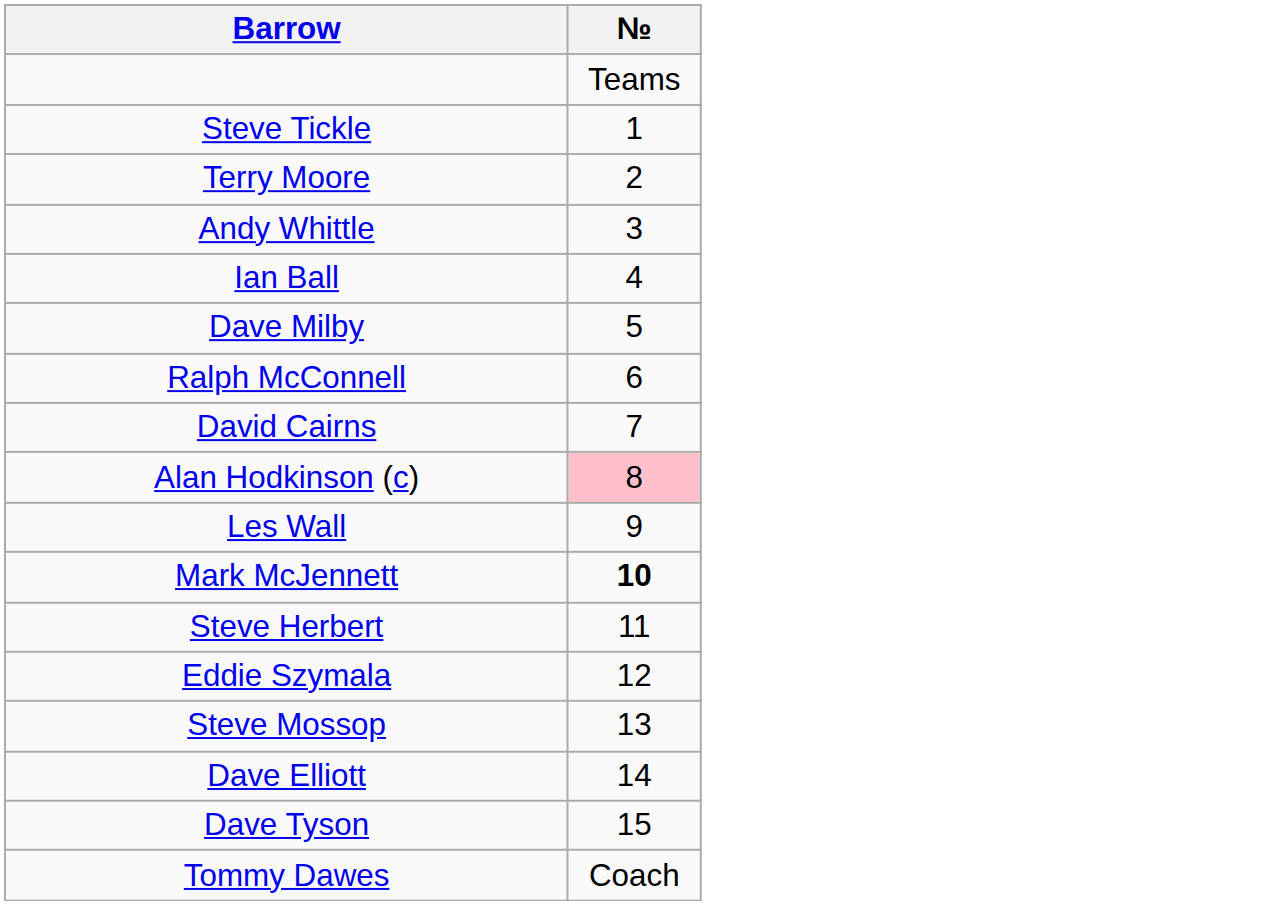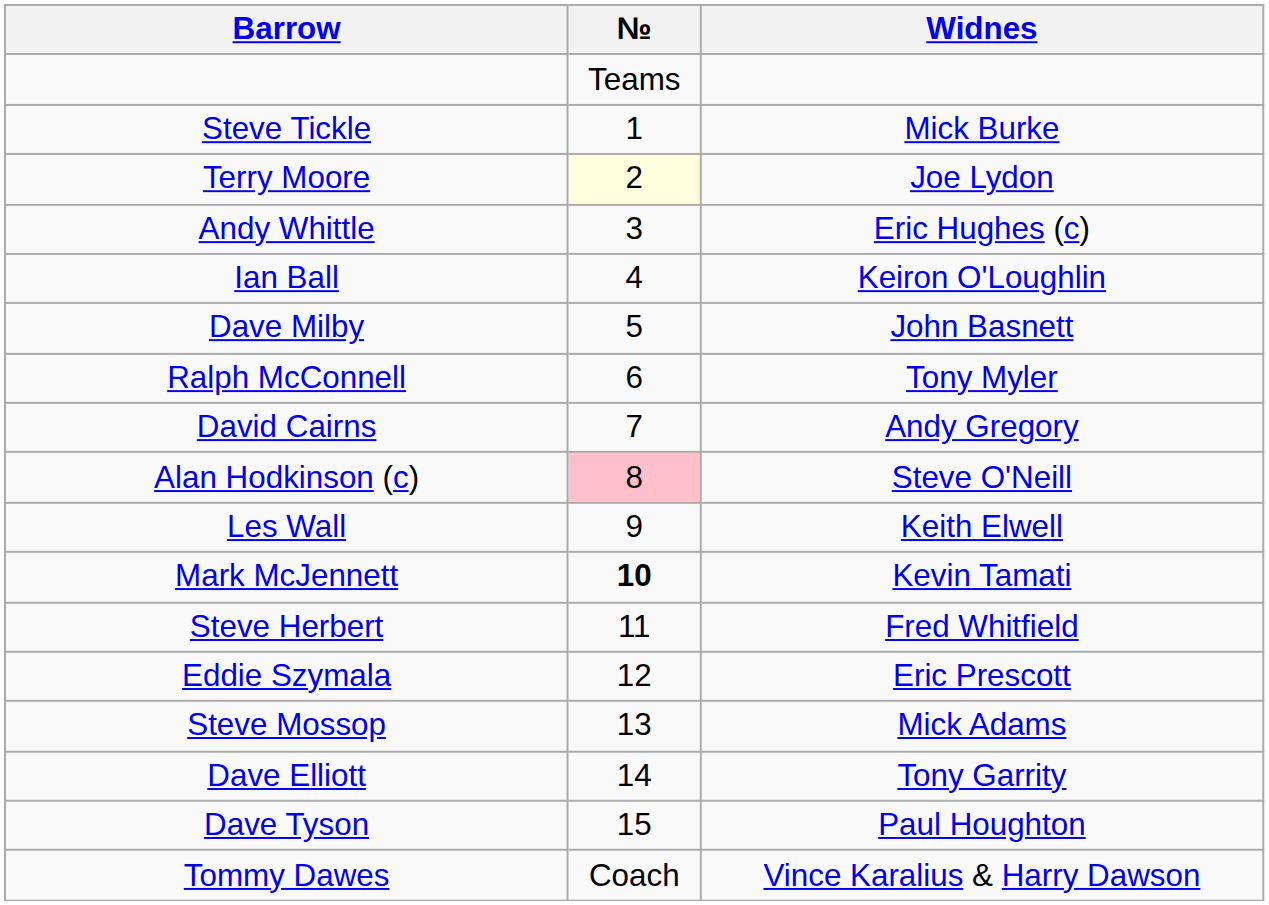+ column: Widnes | Mick Burke | Joe Lydon | Eric Hughes (c) | Keiron O'Loughlin | John Basnett | Tony Myler | Andy Gregory | Steve O'Neill | Keith Elwell | Kevin Tamati | Fred Whitfield | Eric Prescott | Mick Adams | Tony Garrity | Paul Houghton | Vince Karalius & Harry Dawson
Terry Moore | №: no background -> lightyellow background
